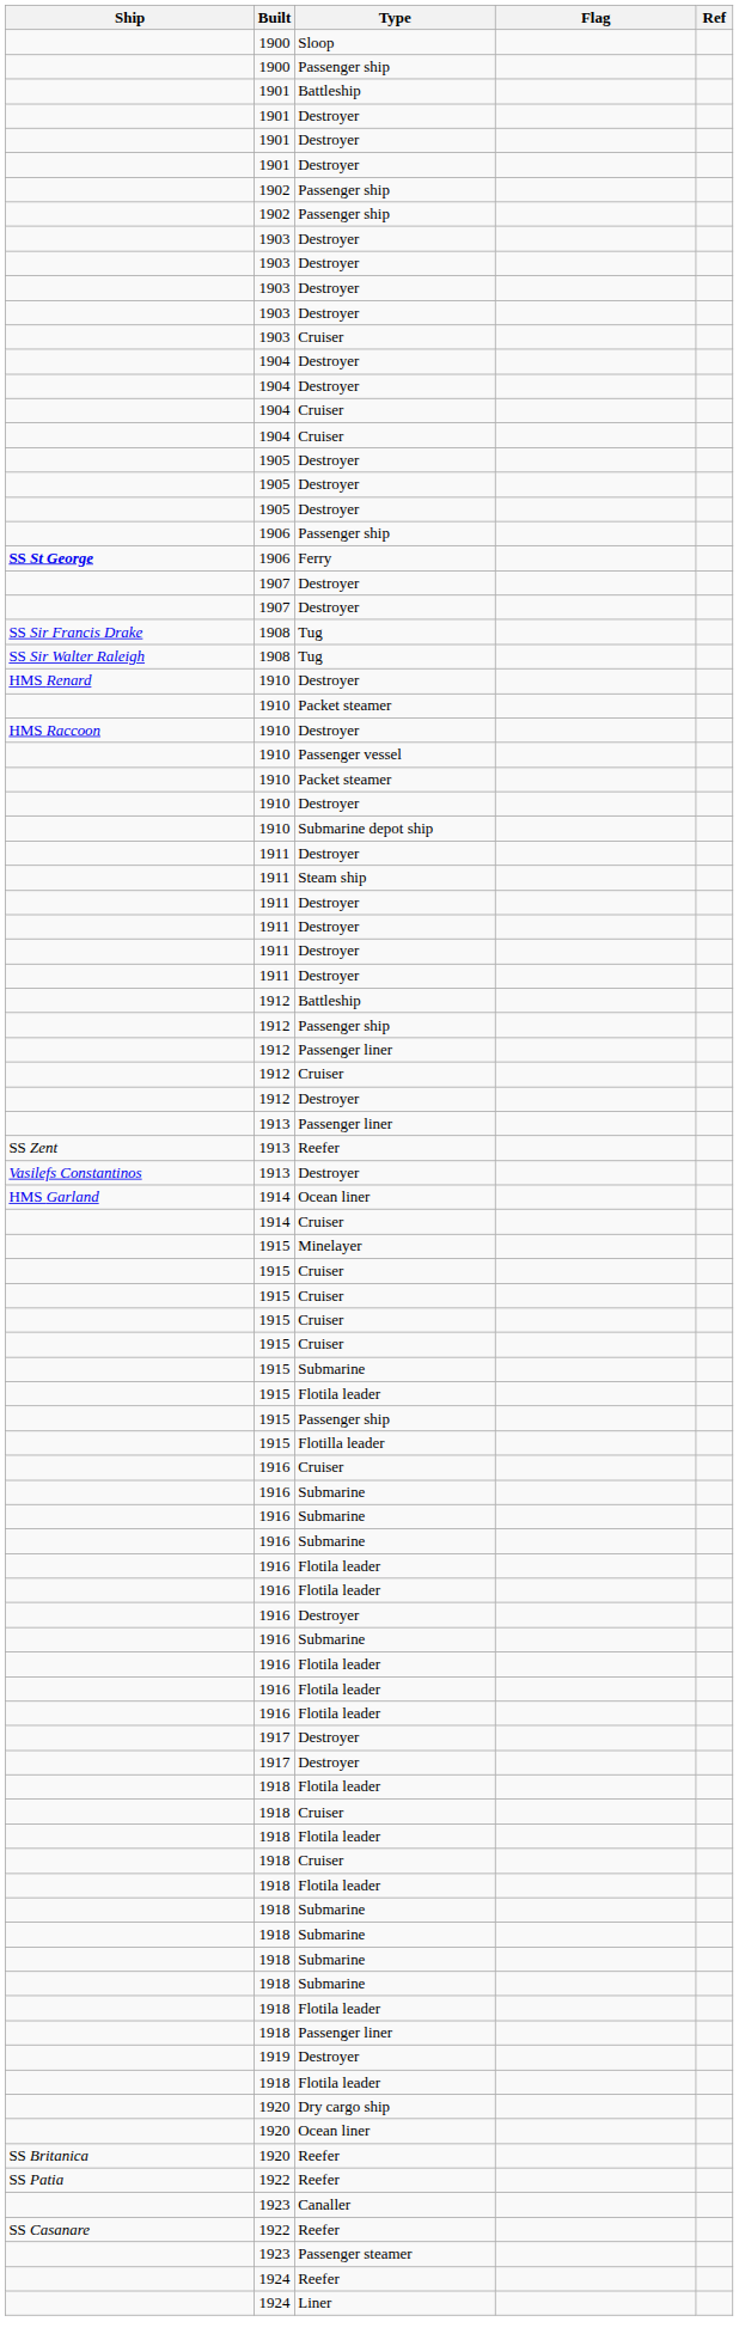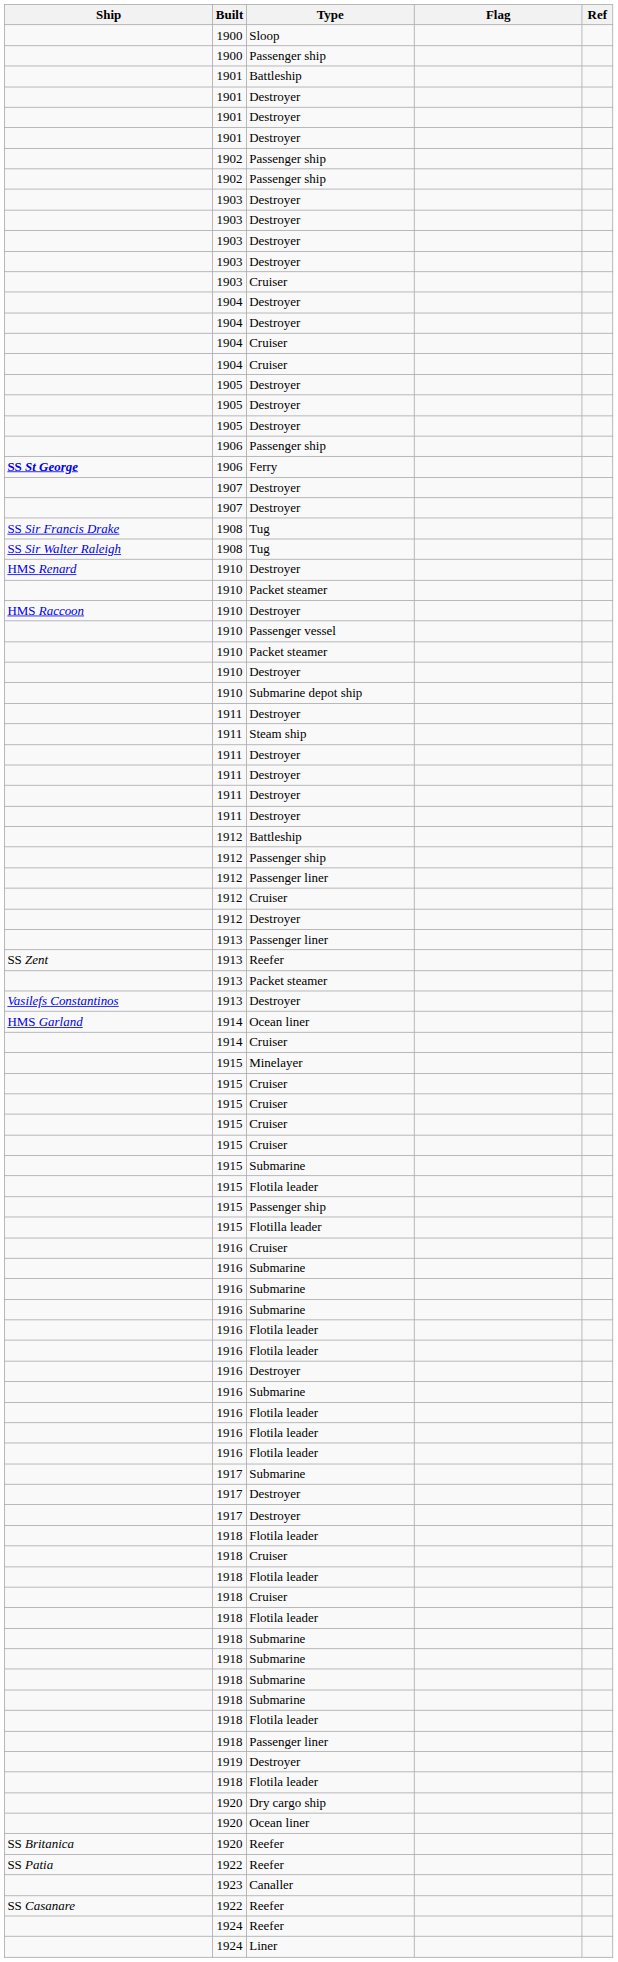+ row: 1913 | Packet steamer
+ row: 1917 | Submarine
- row: 1923 | Passenger steamer
